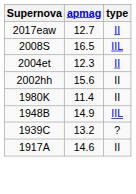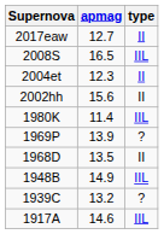1980K | type: II -> IIL
+ row: 1969P | 13.9 | ?
+ row: 1968D | 13.5 | II
1917A | type: II -> IIL
